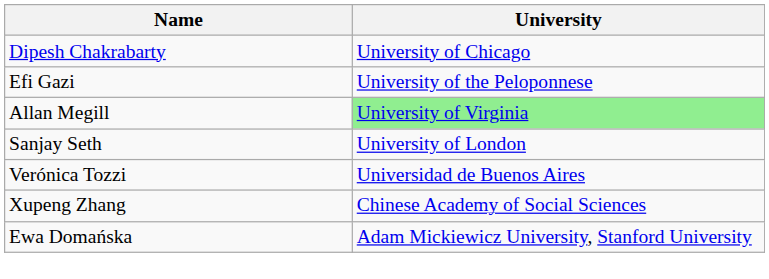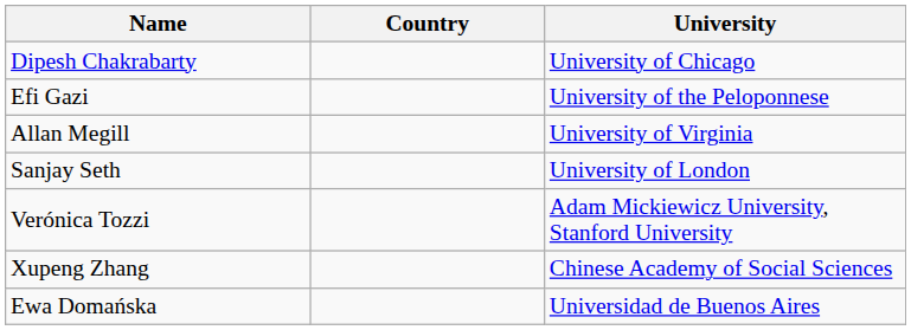+ column: Country
Allan Megill | University: lightgreen background -> no background
Verónica Tozzi | University: Universidad de Buenos Aires -> Adam Mickiewicz University, Stanford University
Ewa Domańska | University: Adam Mickiewicz University, Stanford University -> Universidad de Buenos Aires
